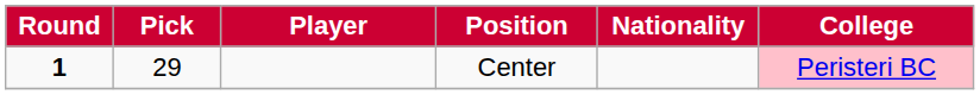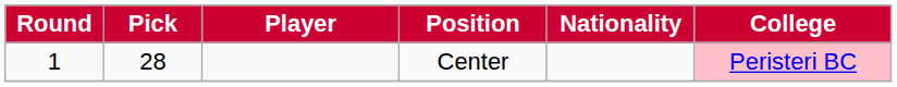Center | Round: bold -> normal
Center | Pick: 29 -> 28
